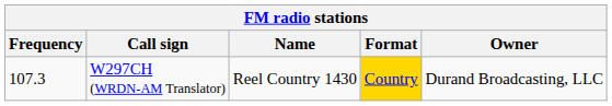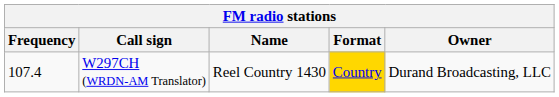W297CH (WRDN-AM Translator) | Frequency: 107.3 -> 107.4
